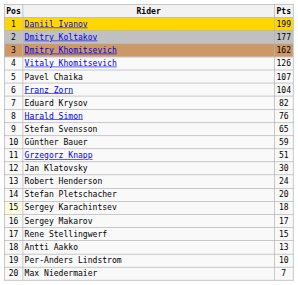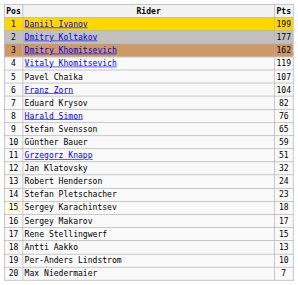Vitaly Khomitsevich | Pts: 126 -> 119
Jan Klatovsky | Pts: 30 -> 32
Stefan Pletschacher | Pts: 20 -> 23
